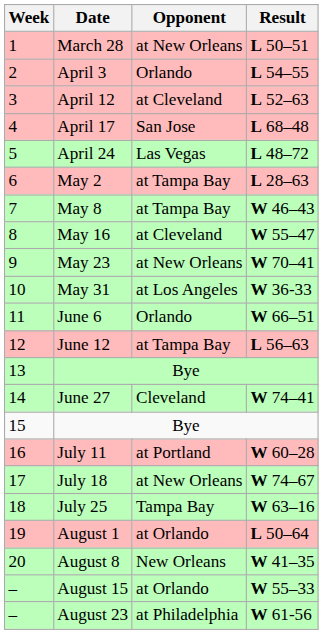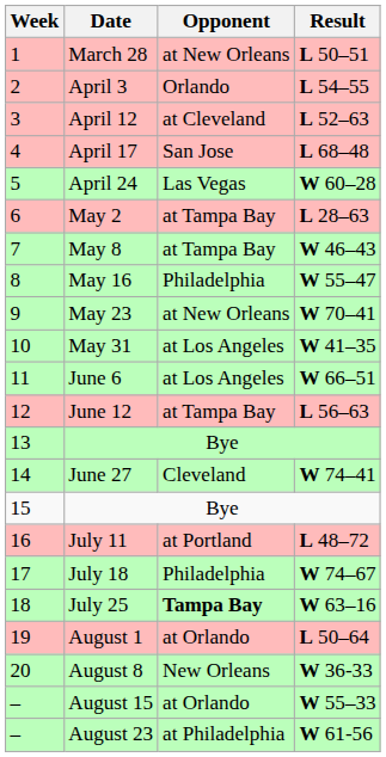April 24 | Result: L 48–72 -> W 60–28
May 16 | Opponent: at Cleveland -> Philadelphia
May 31 | Result: W 36-33 -> W 41–35
June 6 | Opponent: Orlando -> at Los Angeles
July 11 | Result: W 60–28 -> L 48–72
July 18 | Opponent: at New Orleans -> Philadelphia
July 25 | Opponent: normal -> bold
August 8 | Result: W 41–35 -> W 36-33
